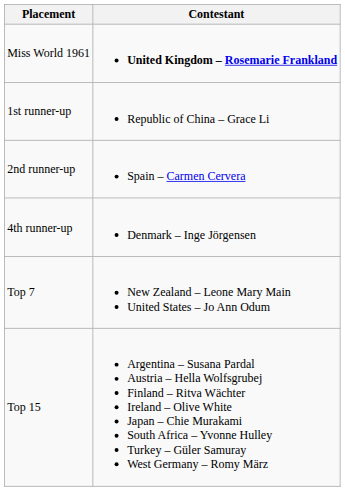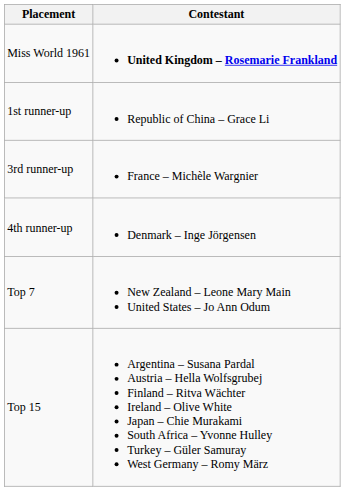- row: 2nd runner-up | Spain – Carmen Cervera
+ row: 3rd runner-up | France – Michèle Wargnier
